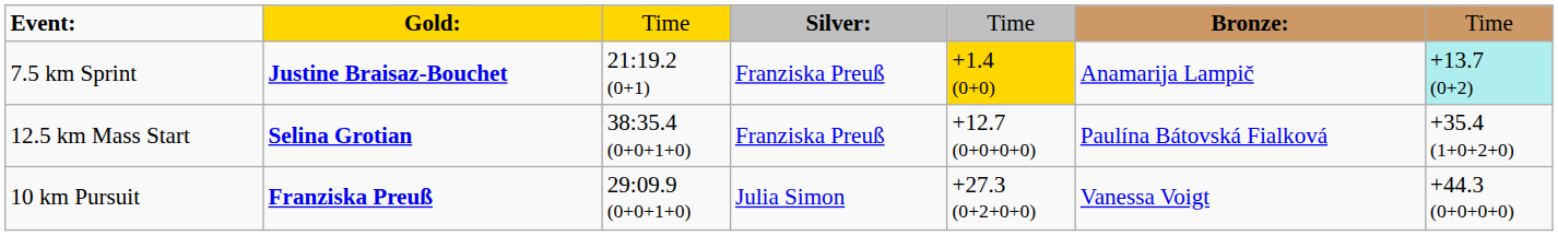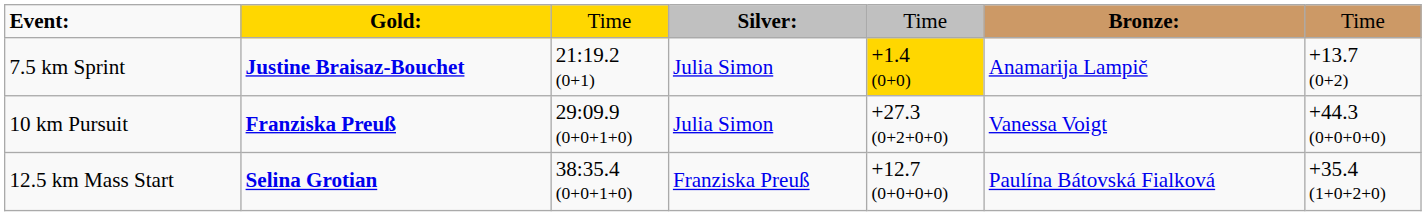7.5 km Sprint | column 4: Franziska Preuß -> Julia Simon
7.5 km Sprint | column 7: paleturquoise background -> no background
rows swapped: 10 km Pursuit <-> 12.5 km Mass Start
